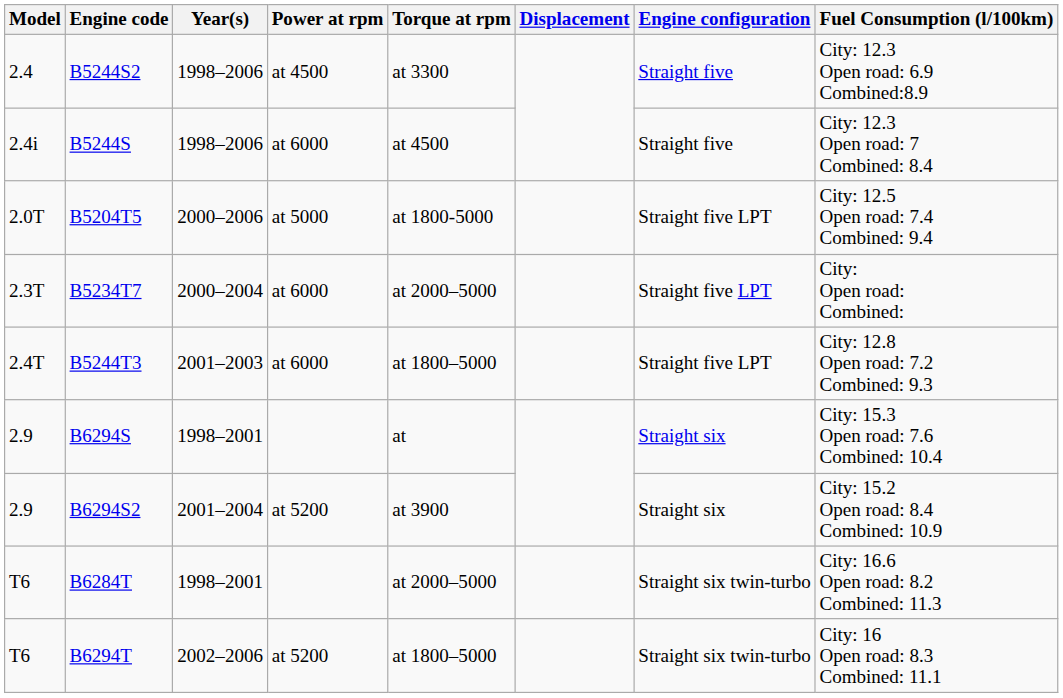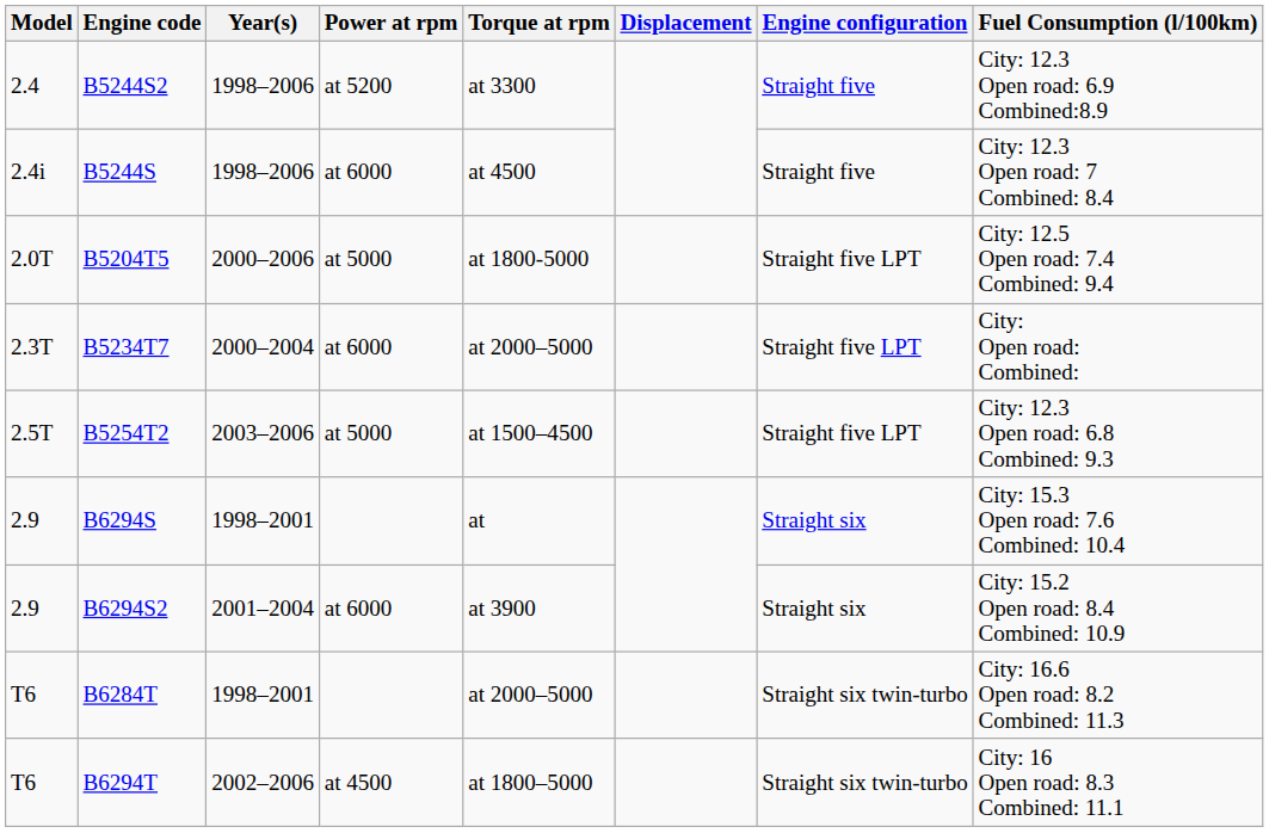B5244S2 | Power at rpm: at 4500 -> at 5200
- row: 2.4T | B5244T3 | 2001–2003 | at 6000 | at 1800–5000 | Straight five LPT | City: 12.8 Open road: 7.2 Combined: 9.3
+ row: 2.5T | B5254T2 | 2003–2006 | at 5000 | at 1500–4500 | Straight five LPT | City: 12.3 Open road: 6.8 Combined: 9.3
B6294S2 | Power at rpm: at 5200 -> at 6000
B6294T | Power at rpm: at 5200 -> at 4500
